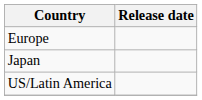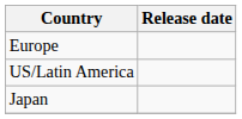rows swapped: US/Latin America <-> Japan
